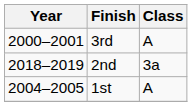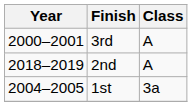2nd | Class: 3a -> A
1st | Class: A -> 3a
